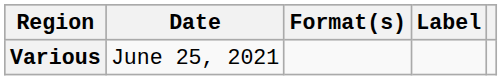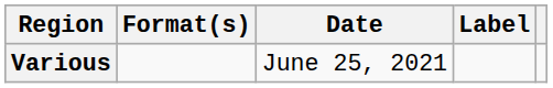columns swapped: Date <-> Format(s)
